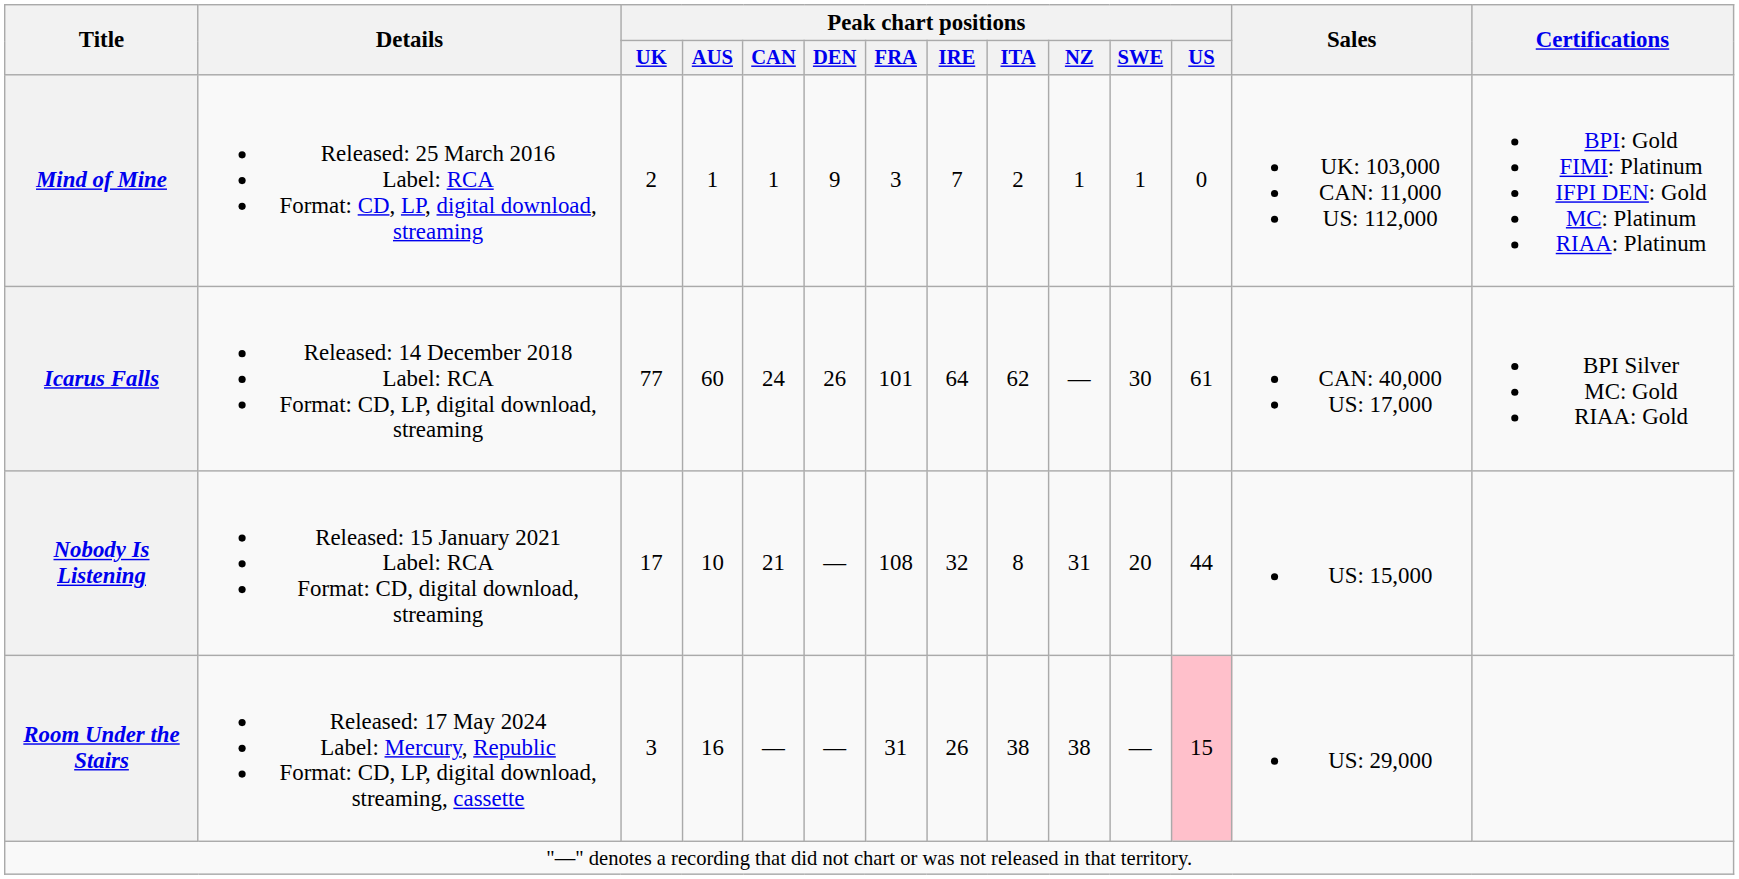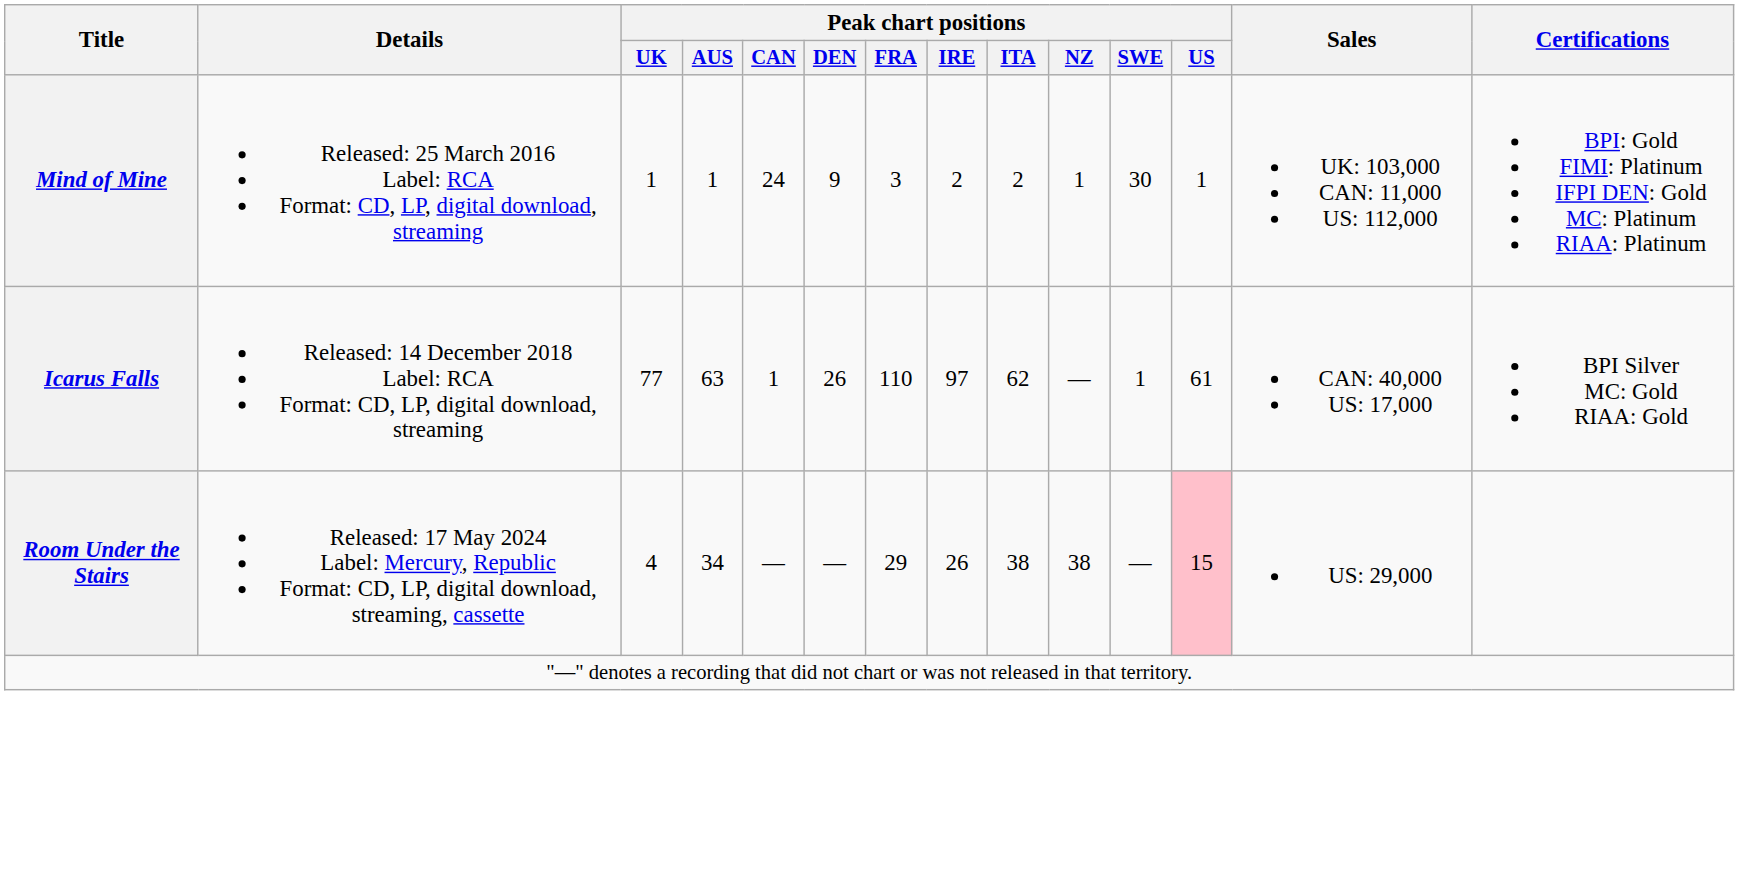Mind of Mine | Peak chart positions / UK: 2 -> 1
Mind of Mine | Peak chart positions / CAN: 1 -> 24
Mind of Mine | Peak chart positions / IRE: 7 -> 2
Mind of Mine | Peak chart positions / SWE: 1 -> 30
Mind of Mine | Peak chart positions / US: 0 -> 1
Icarus Falls | Peak chart positions / AUS: 60 -> 63
Icarus Falls | Peak chart positions / CAN: 24 -> 1
Icarus Falls | Peak chart positions / FRA: 101 -> 110
Icarus Falls | Peak chart positions / IRE: 64 -> 97
Icarus Falls | Peak chart positions / SWE: 30 -> 1
- row: Nobody Is Listening | Released: 15 January 2021 Label: RCA Format: CD, digital download, streaming | 17 | 10 | 21 | — | 108 | 32 | 8 | 31 | 20 | 44 | US: 15,000
Room Under the Stairs | Peak chart positions / UK: 3 -> 4
Room Under the Stairs | Peak chart positions / AUS: 16 -> 34
Room Under the Stairs | Peak chart positions / FRA: 31 -> 29
